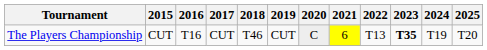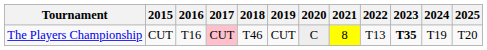The Players Championship | 2017: no background -> pink background
The Players Championship | 2021: 6 -> 8
